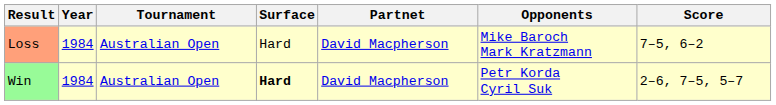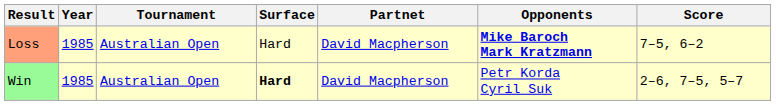Loss | Year: 1984 -> 1985
Loss | Opponents: normal -> bold
Win | Year: 1984 -> 1985
